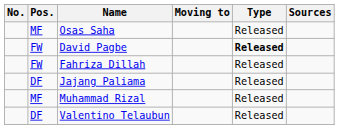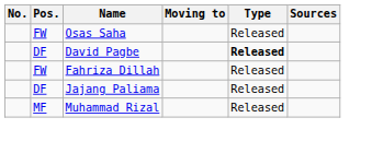Osas Saha | Pos.: MF -> FW
David Pagbe | Pos.: FW -> DF
- row: DF | Valentino Telaubun | Released
